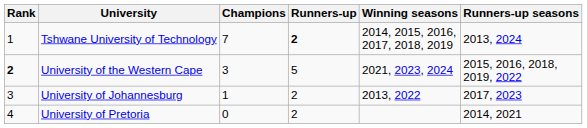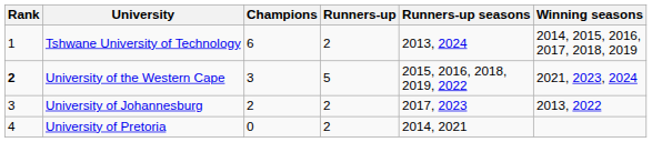columns swapped: Winning seasons <-> Runners-up seasons
Tshwane University of Technology | Champions: 7 -> 6
Tshwane University of Technology | Runners-up: bold -> normal
University of Johannesburg | Champions: 1 -> 2
